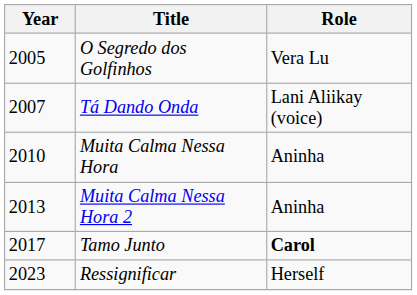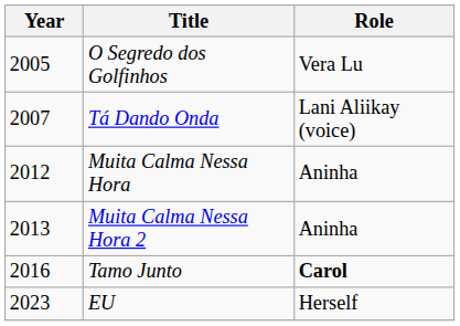Muita Calma Nessa Hora | Year: 2010 -> 2012
Tamo Junto | Year: 2017 -> 2016
+ row: 2023 | EU | Herself
- row: 2023 | Ressignificar | Herself
